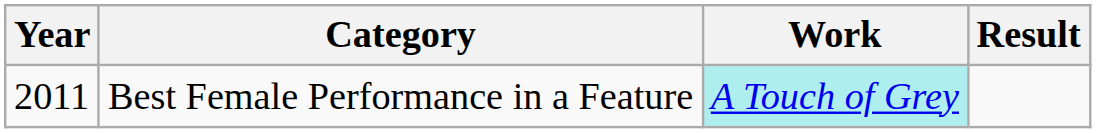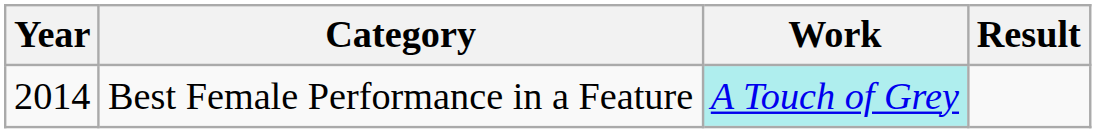Best Female Performance in a Feature | Year: 2011 -> 2014
